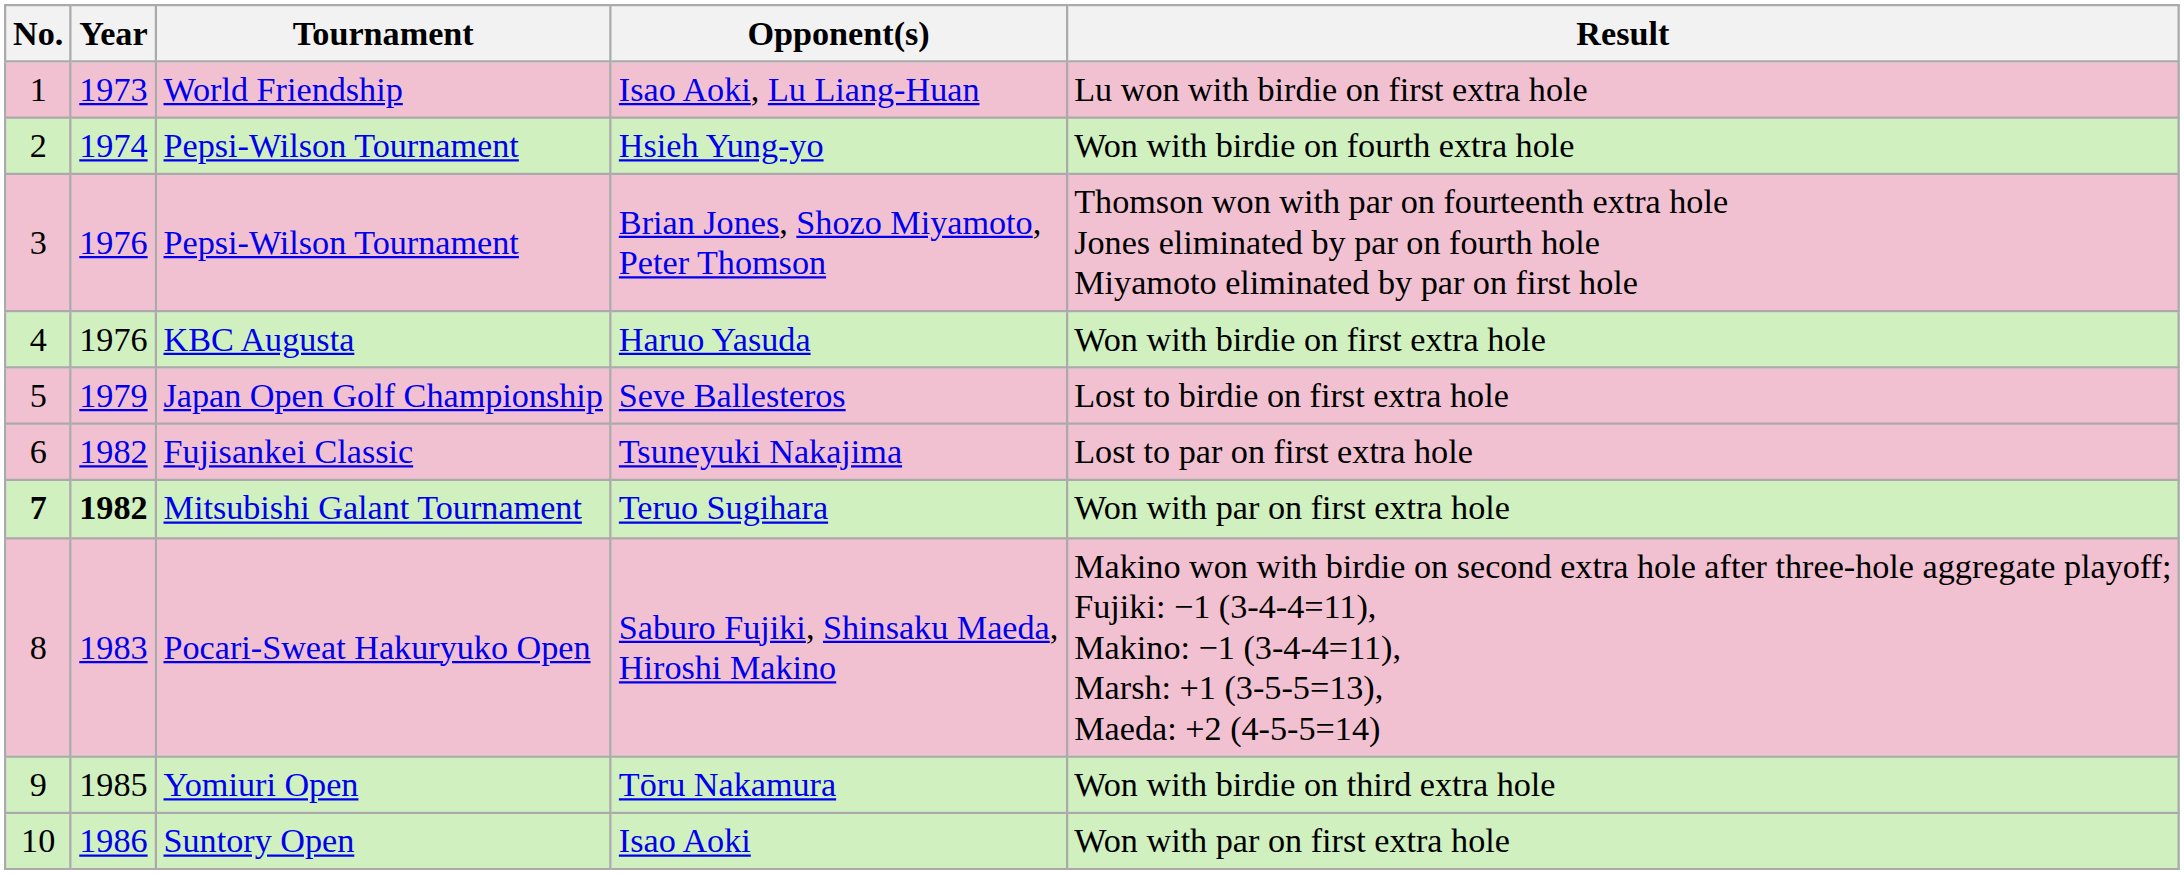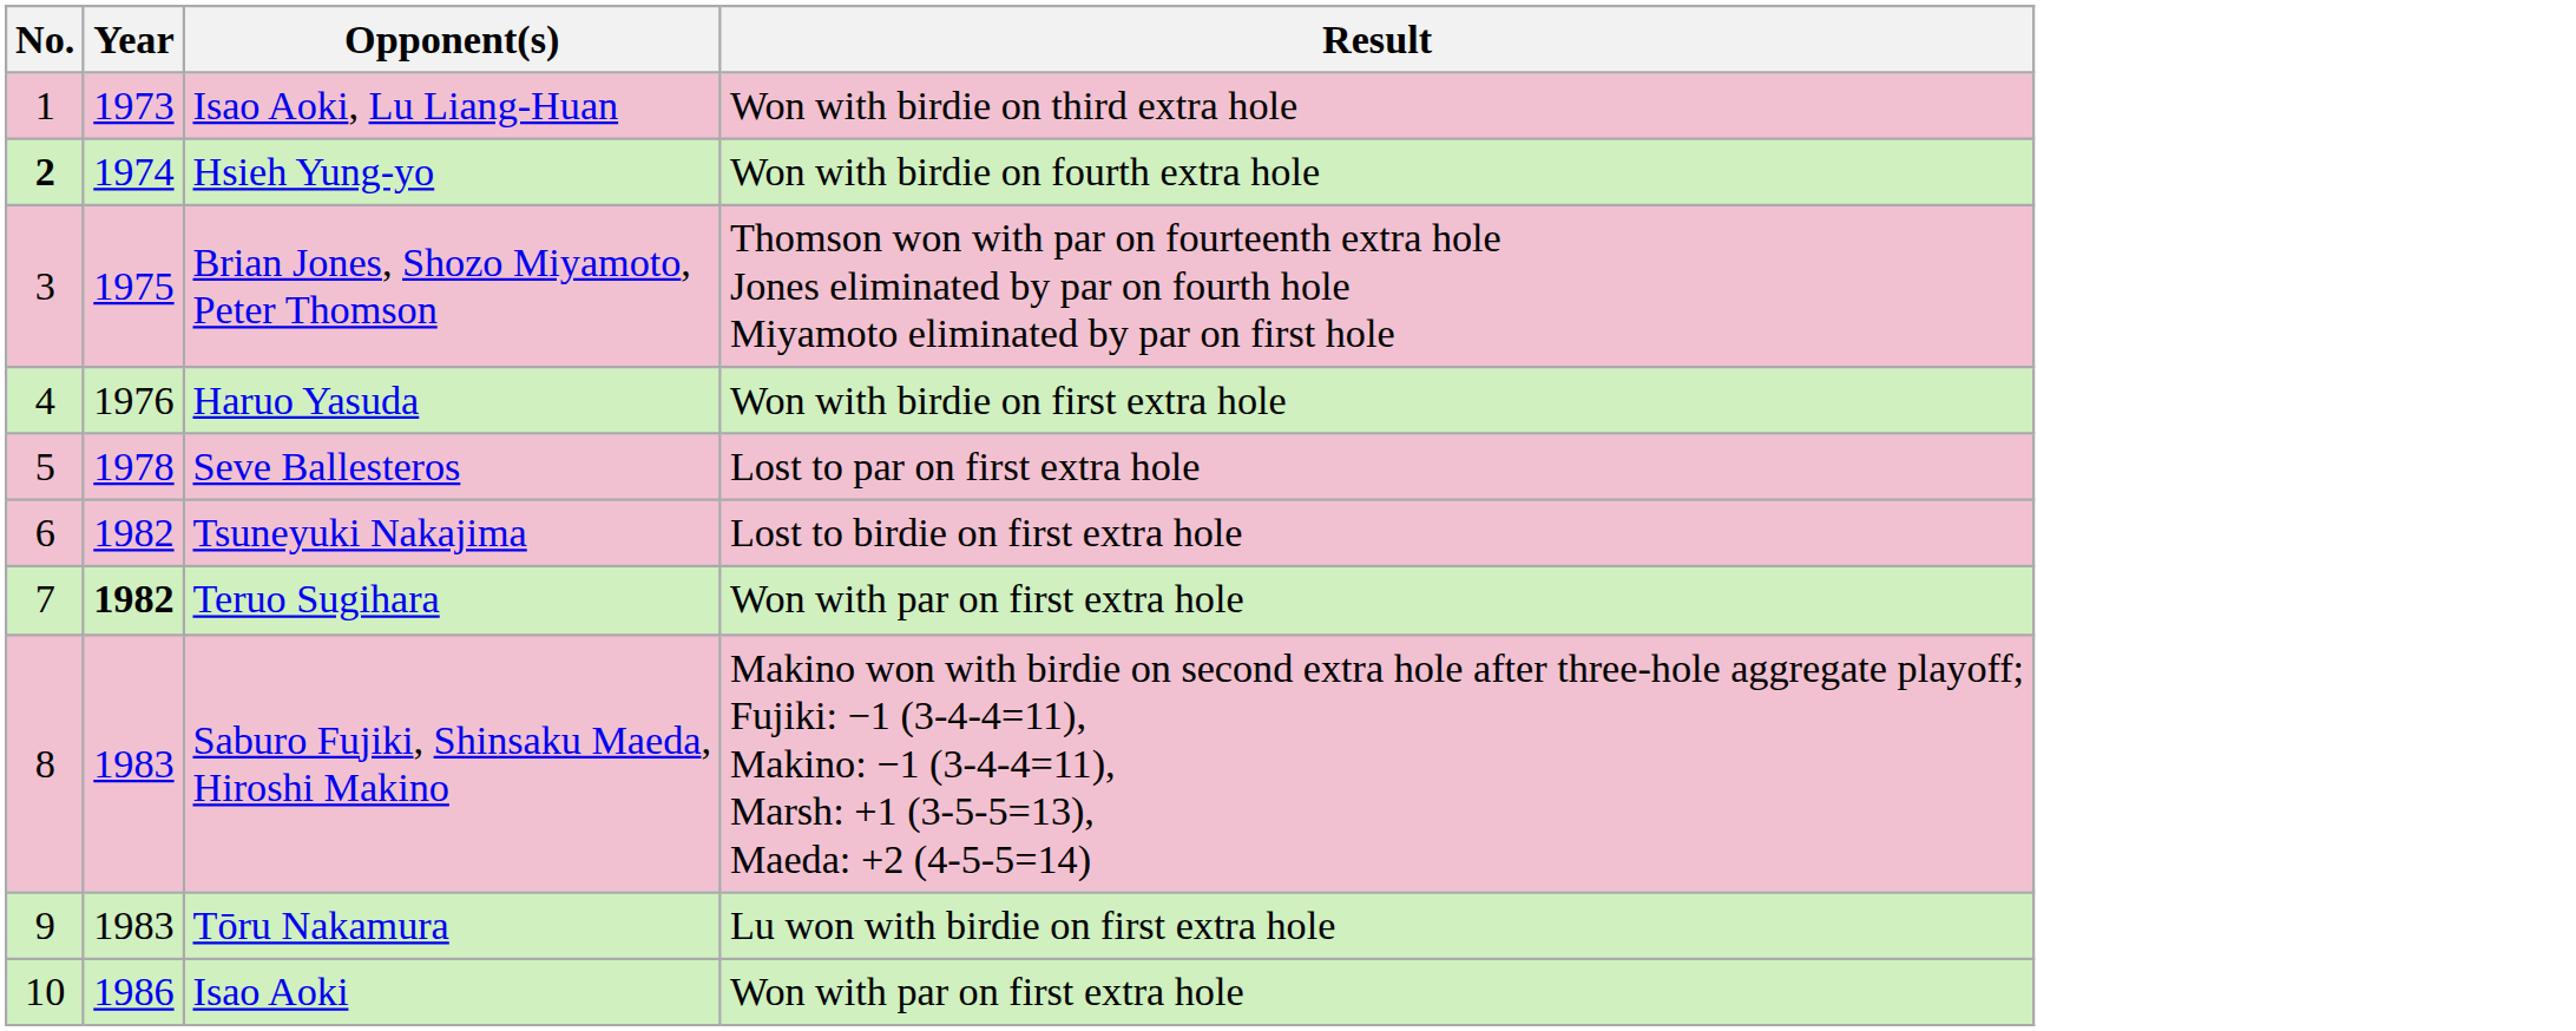- column: Tournament | World Friendship | Pepsi-Wilson Tournament | Pepsi-Wilson Tournament | KBC Augusta | Japan Open Golf Championship | Fujisankei Classic | Mitsubishi Galant Tournament | Pocari-Sweat Hakuryuko Open | Yomiuri Open | Suntory Open
Isao Aoki, Lu Liang-Huan | Result: Lu won with birdie on first extra hole -> Won with birdie on third extra hole
Hsieh Yung-yo | No.: normal -> bold
Brian Jones, Shozo Miyamoto, Peter Thomson | Year: 1976 -> 1975
Seve Ballesteros | Year: 1979 -> 1978
Seve Ballesteros | Result: Lost to birdie on first extra hole -> Lost to par on first extra hole
Tsuneyuki Nakajima | Result: Lost to par on first extra hole -> Lost to birdie on first extra hole
Teruo Sugihara | No.: bold -> normal
Tōru Nakamura | Year: 1985 -> 1983
Tōru Nakamura | Result: Won with birdie on third extra hole -> Lu won with birdie on first extra hole
